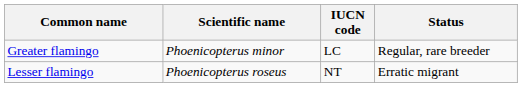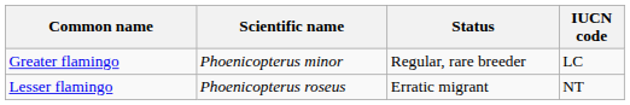columns swapped: Status <-> IUCN code
